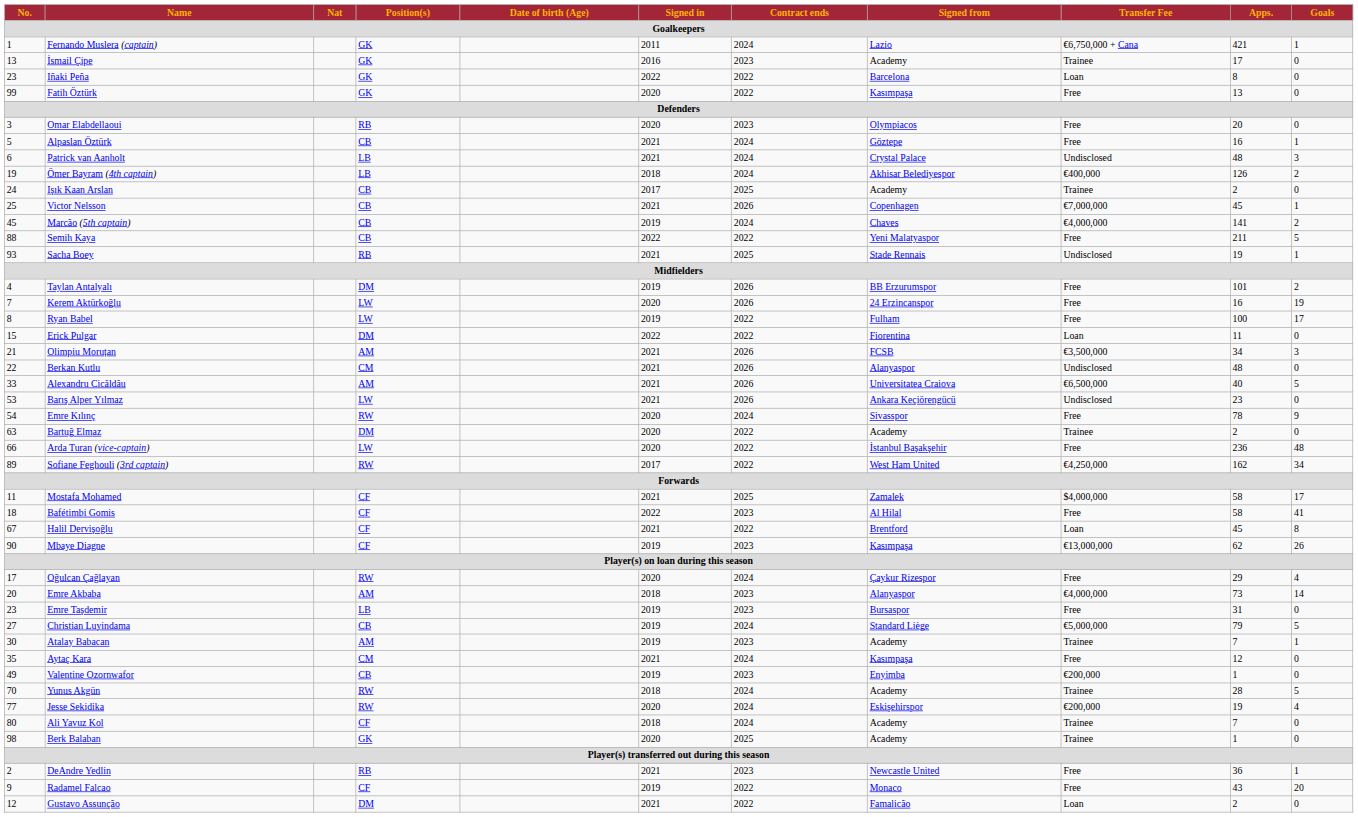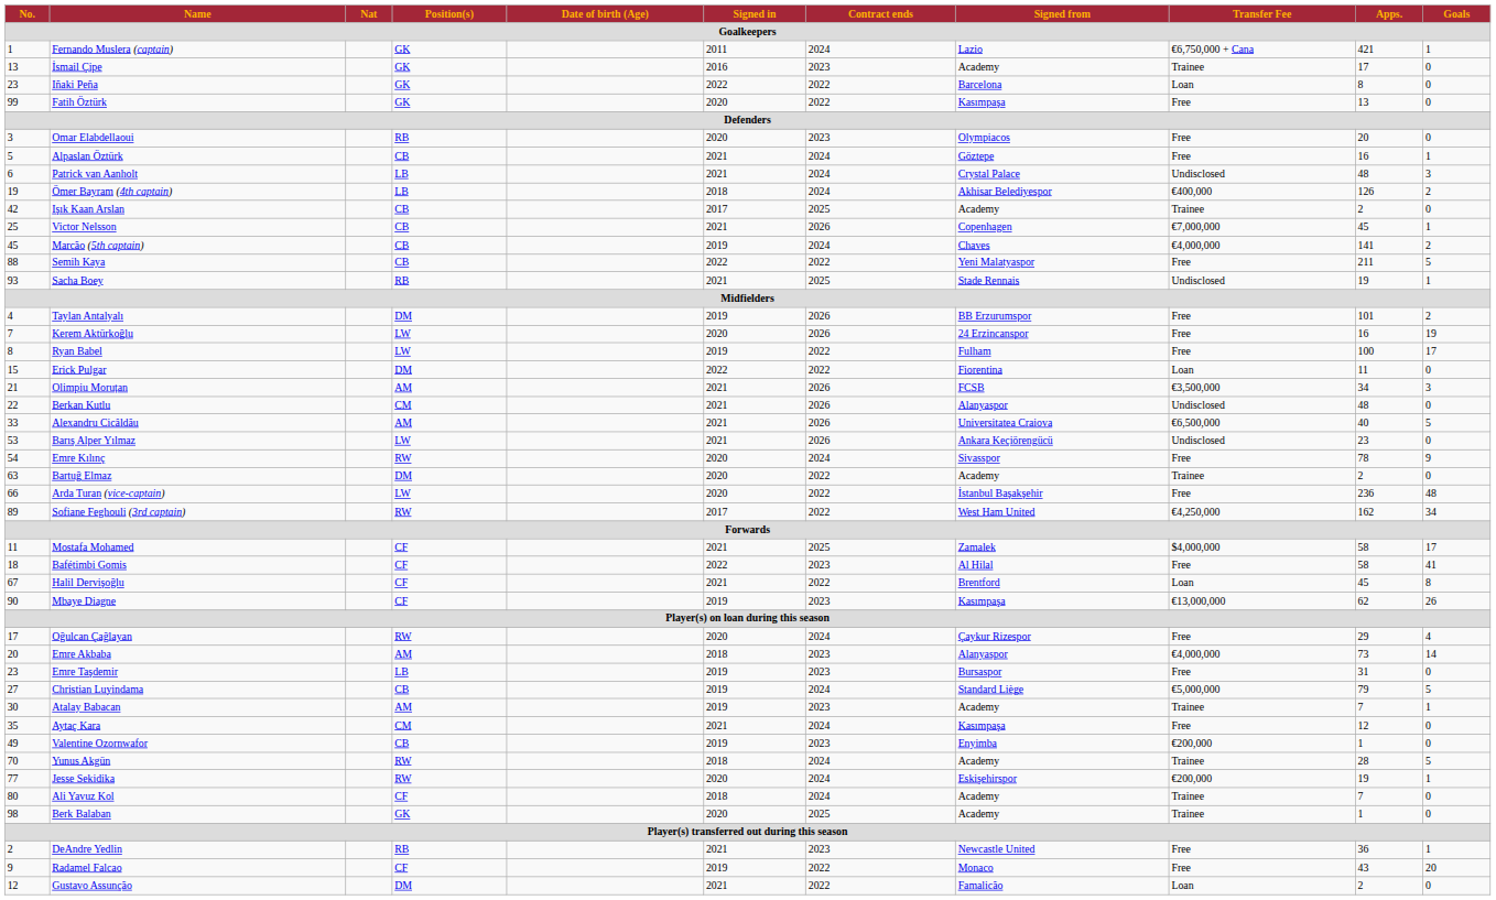Işık Kaan Arslan | No.: 24 -> 42
Jesse Sekidika | Goals: 4 -> 1
